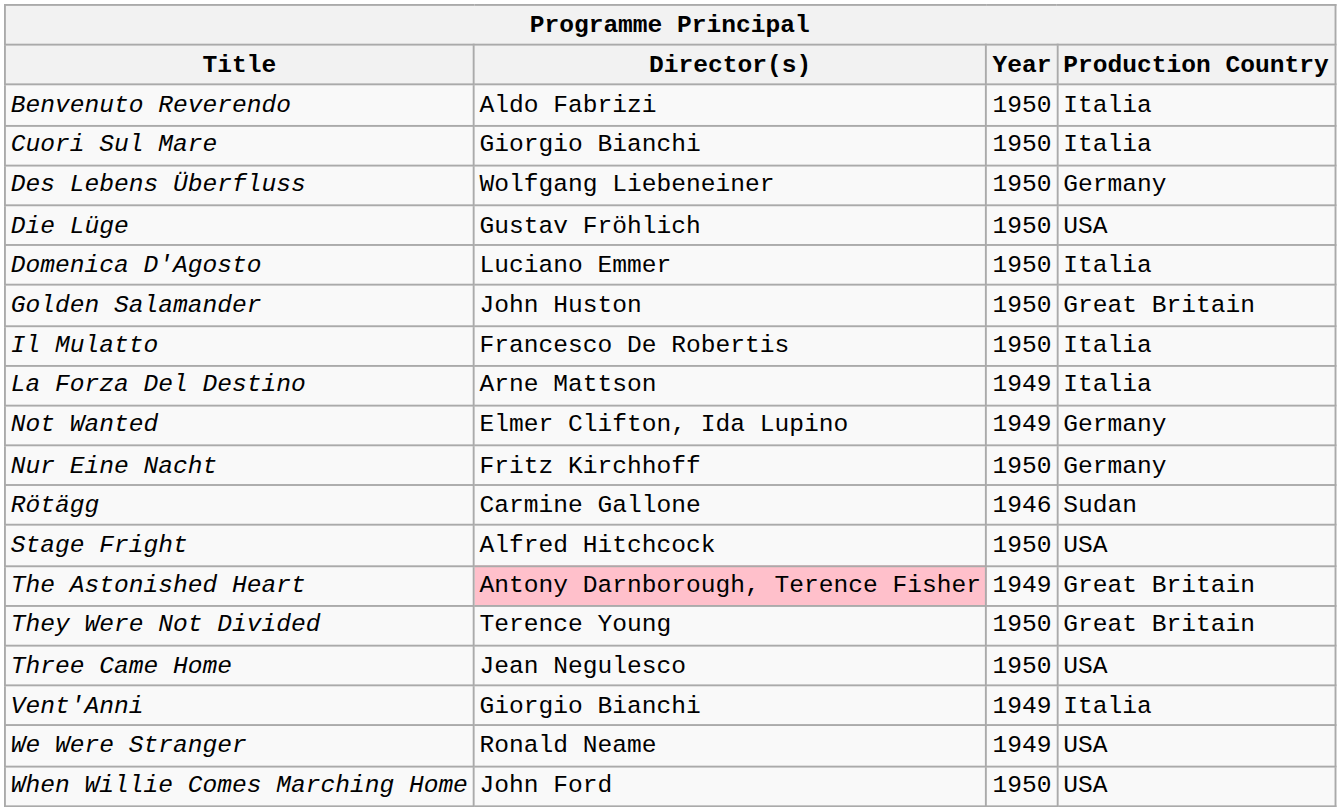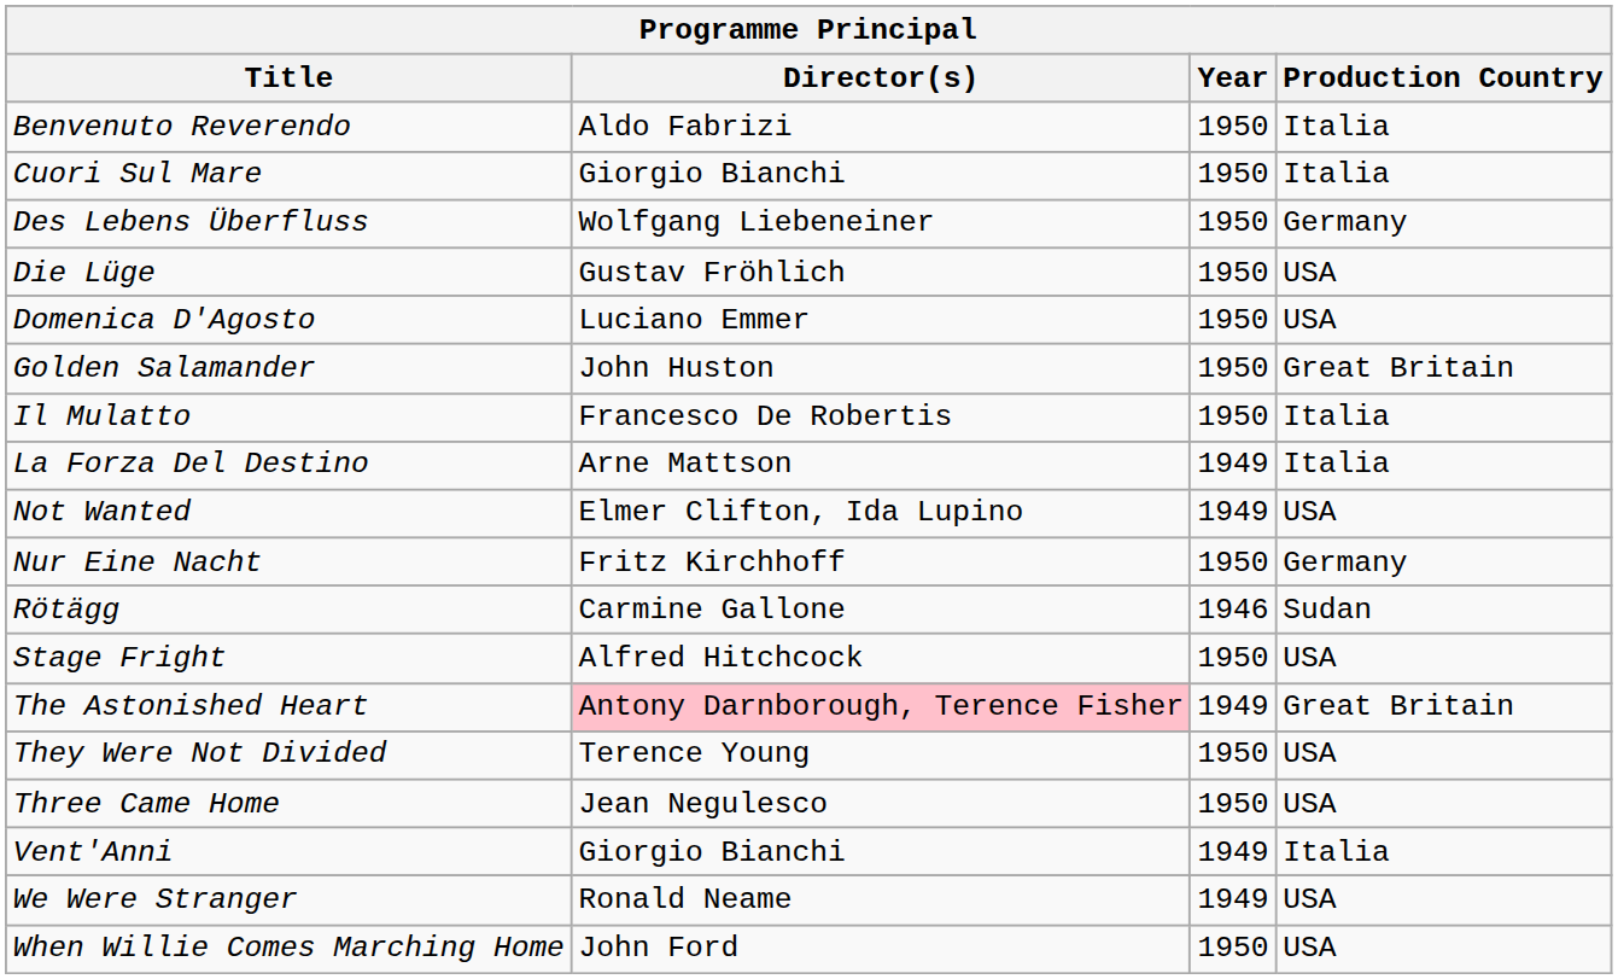Domenica D'Agosto | Production Country: Italia -> USA
Not Wanted | Production Country: Germany -> USA
They Were Not Divided | Production Country: Great Britain -> USA
